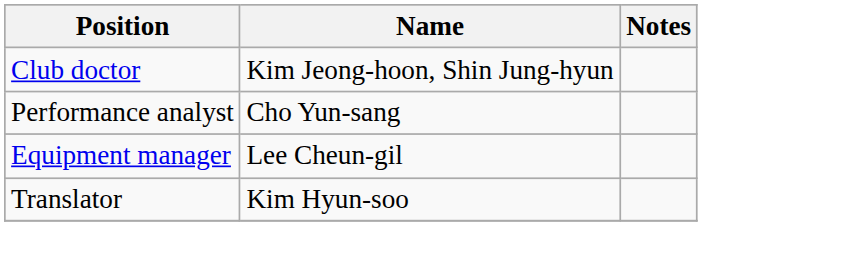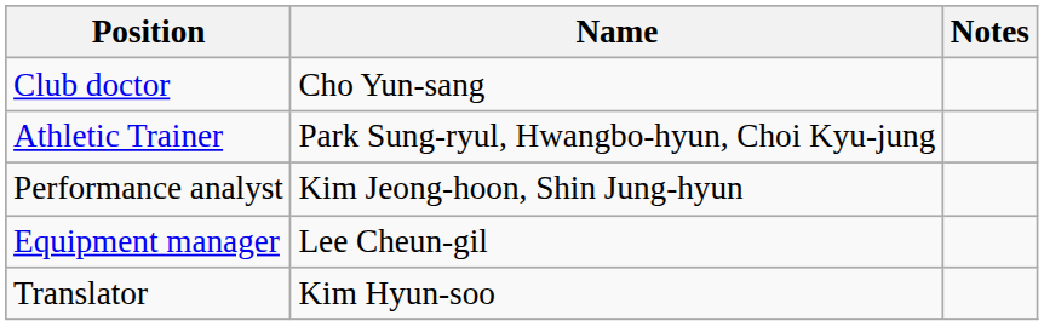Club doctor | Name: Kim Jeong-hoon, Shin Jung-hyun -> Cho Yun-sang
+ row: Athletic Trainer | Park Sung-ryul, Hwangbo-hyun, Choi Kyu-jung
Performance analyst | Name: Cho Yun-sang -> Kim Jeong-hoon, Shin Jung-hyun
